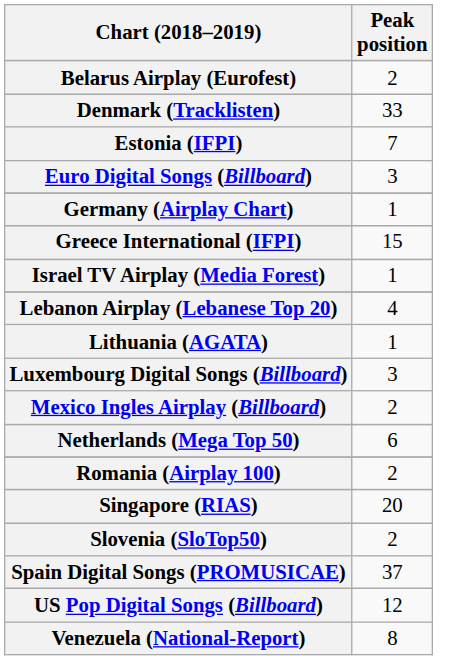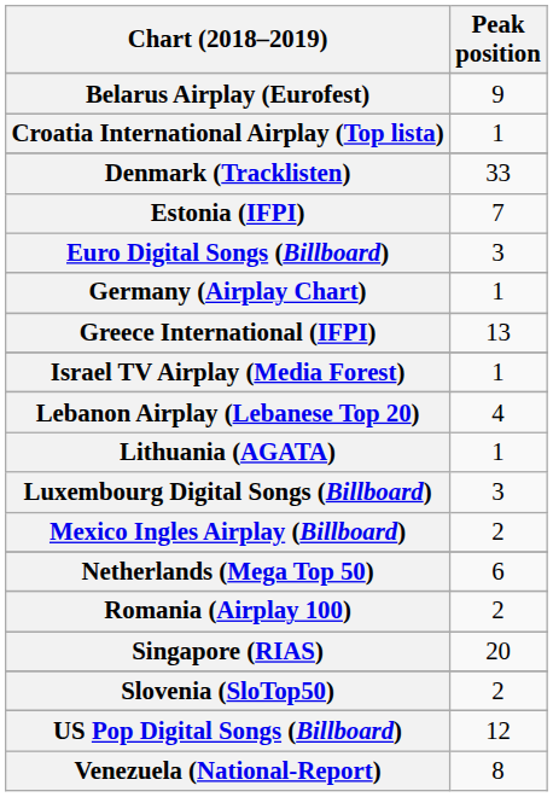Belarus Airplay (Eurofest) | Peak position: 2 -> 9
+ row: Croatia International Airplay (Top lista) | 1
Greece International (IFPI) | Peak position: 15 -> 13
- row: Spain Digital Songs (PROMUSICAE) | 37
